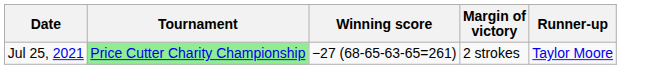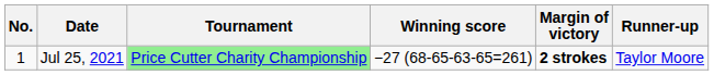+ column: No. | 1
Jul 25, 2021 | Margin of victory: normal -> bold
